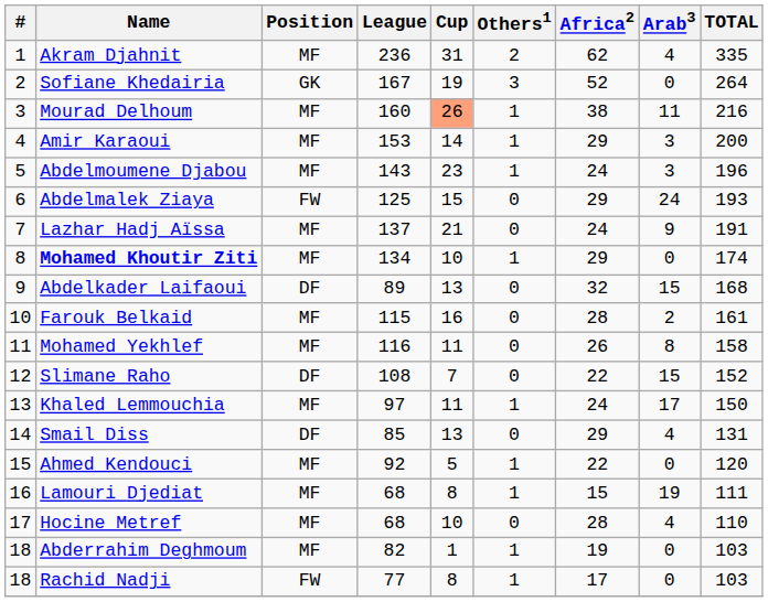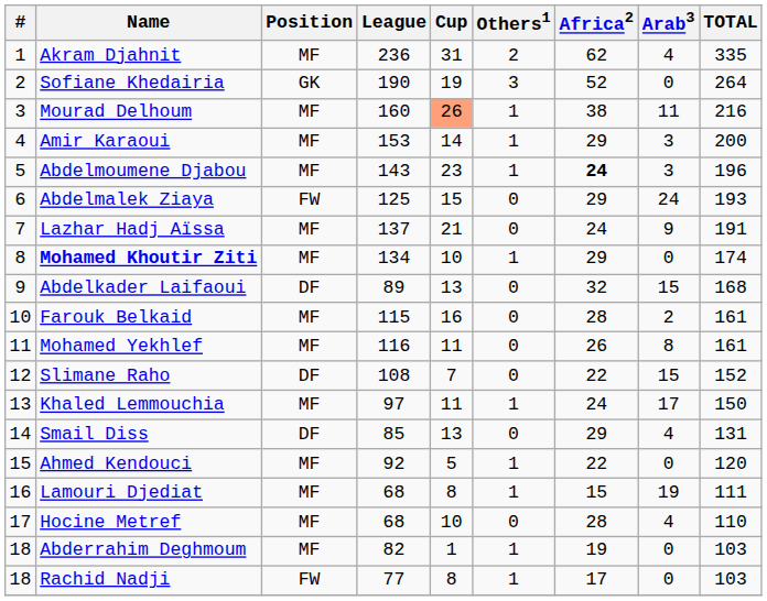Sofiane Khedairia | League: 167 -> 190
Abdelmoumene Djabou | Africa2: normal -> bold
Mohamed Yekhlef | TOTAL: 158 -> 161
